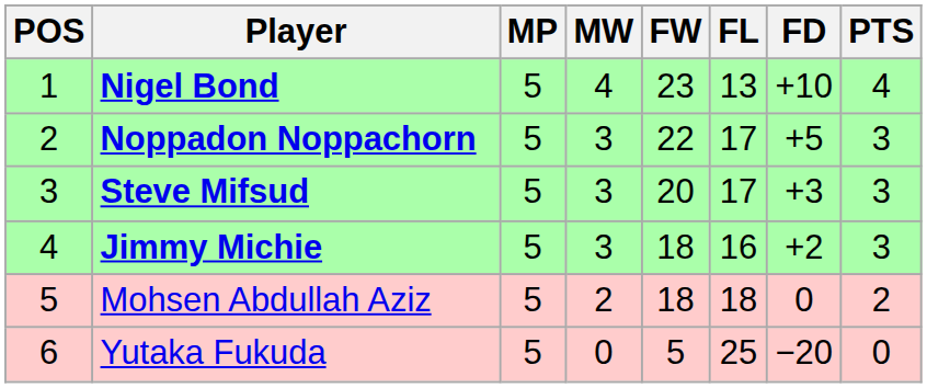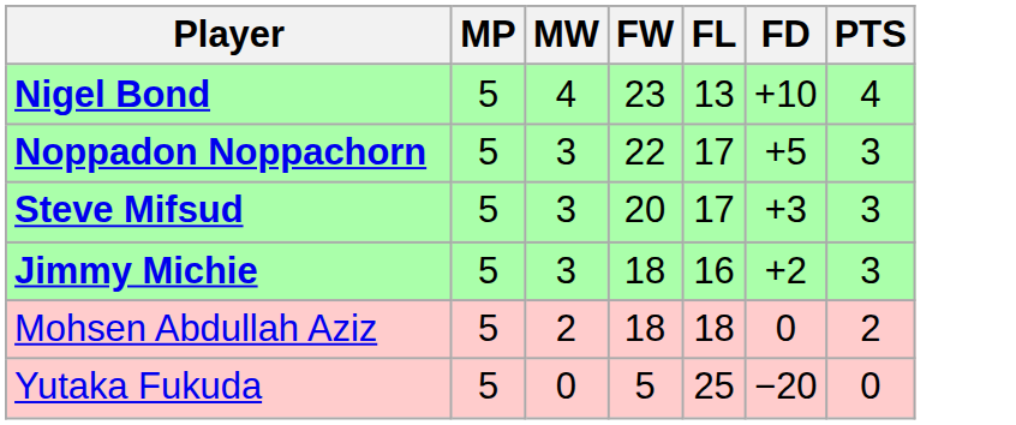- column: POS | 1 | 2 | 3 | 4 | 5 | 6
